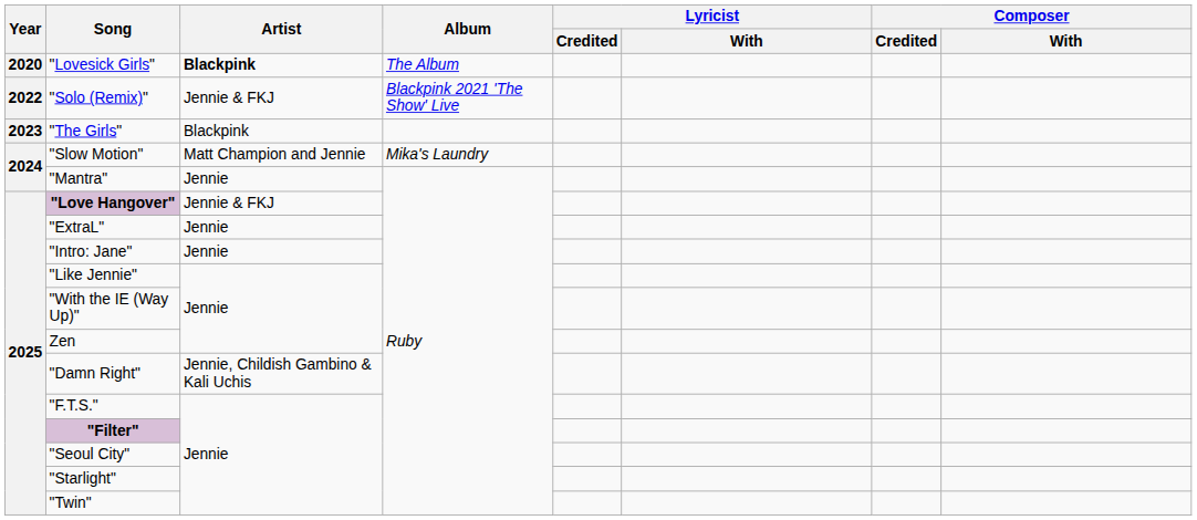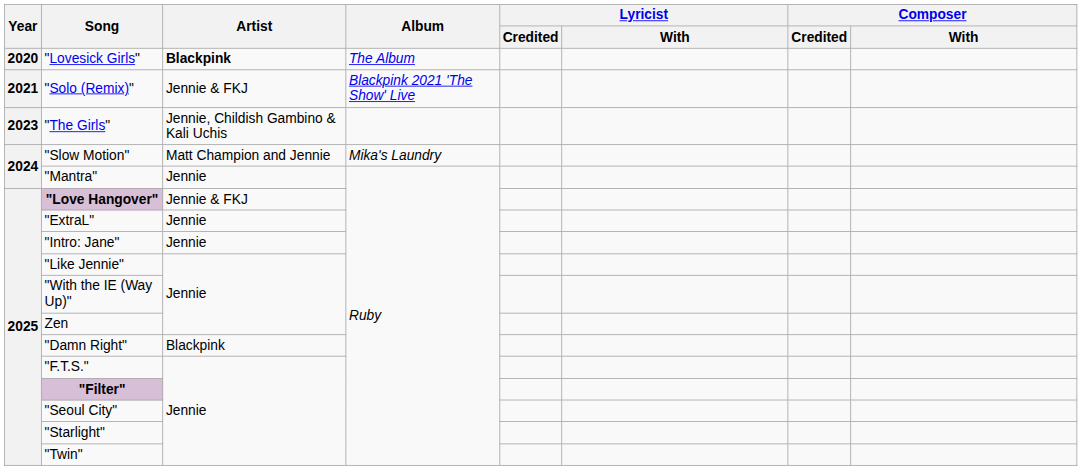"Solo (Remix)" | Year: 2022 -> 2021
"The Girls" | Artist: Blackpink -> Jennie, Childish Gambino & Kali Uchis
"Damn Right" | Artist: Jennie, Childish Gambino & Kali Uchis -> Blackpink
